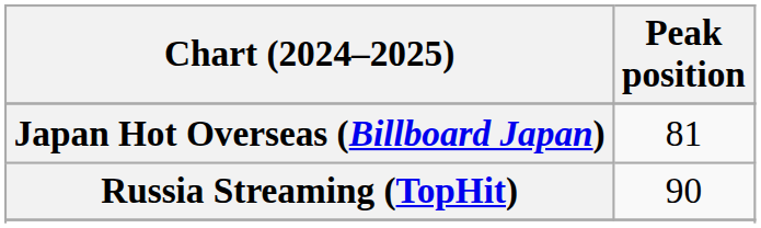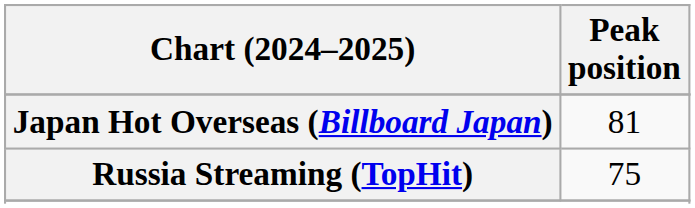Russia Streaming (TopHit) | Peak position: 90 -> 75
